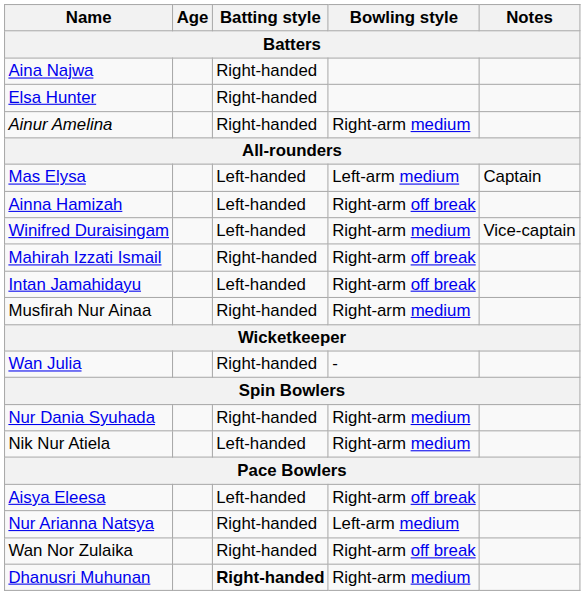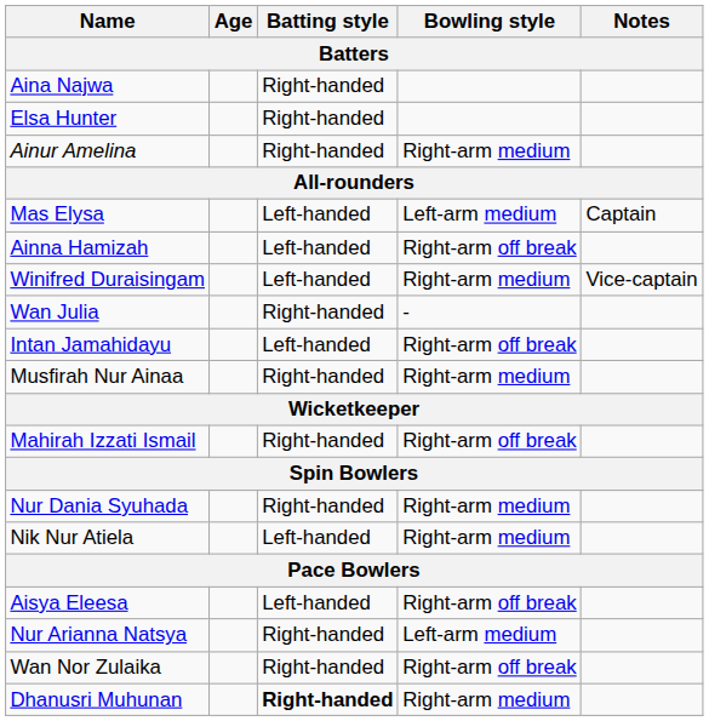rows swapped: Mahirah Izzati Ismail <-> Wan Julia
